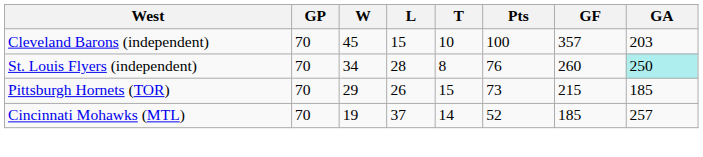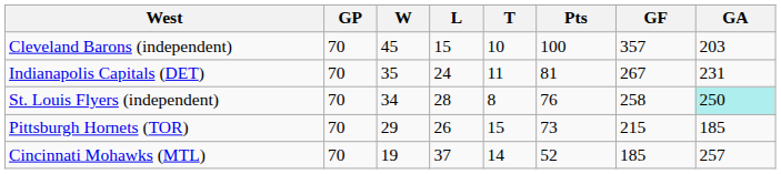+ row: Indianapolis Capitals (DET) | 70 | 35 | 24 | 11 | 81 | 267 | 231
St. Louis Flyers (independent) | GF: 260 -> 258
